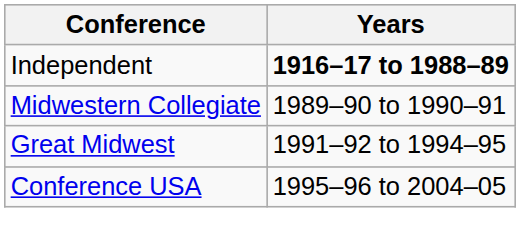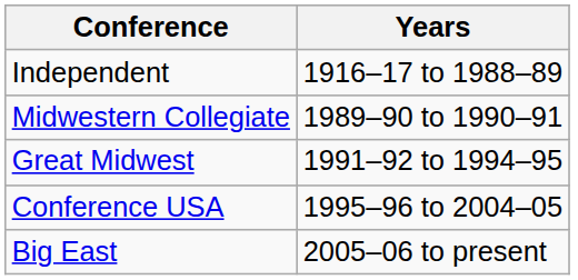Independent | Years: bold -> normal
+ row: Big East | 2005–06 to present
